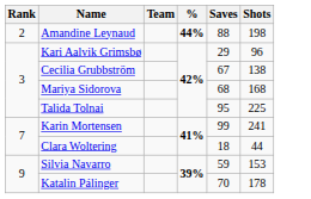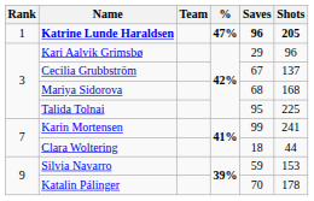+ row: 1 | Katrine Lunde Haraldsen | 47% | 96 | 205
- row: 2 | Amandine Leynaud | 44% | 88 | 198
Cecilia Grubbström | Shots: 138 -> 137
